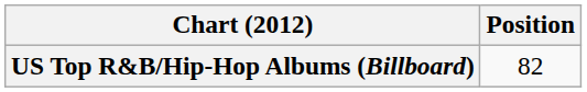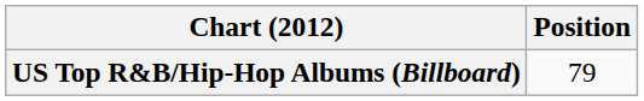US Top R&B/Hip-Hop Albums (Billboard) | Position: 82 -> 79
